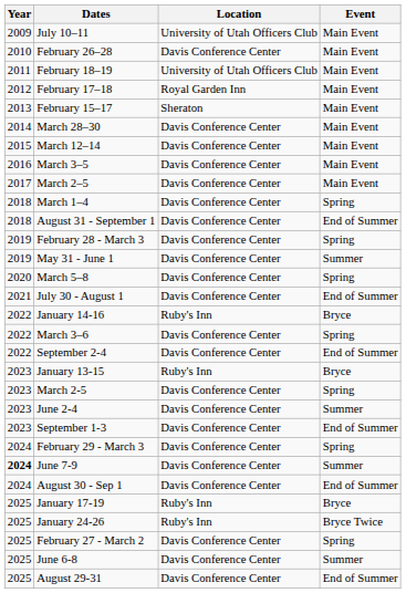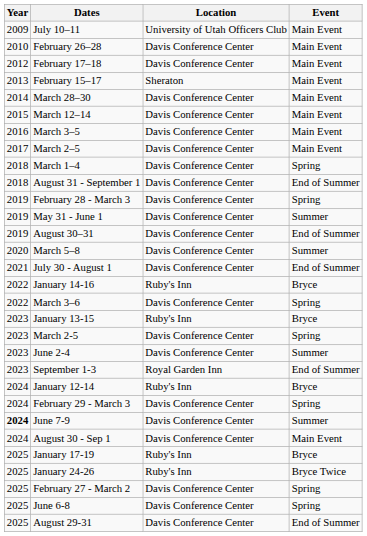- row: 2011 | February 18–19 | University of Utah Officers Club | Main Event
February 17–18 | Location: Royal Garden Inn -> Davis Conference Center
+ row: 2019 | August 30–31 | Davis Conference Center | End of Summer
March 5–8 | Event: Spring -> Summer
- row: 2022 | September 2-4 | Davis Conference Center | End of Summer
September 1-3 | Location: Davis Conference Center -> Royal Garden Inn
+ row: 2024 | January 12-14 | Ruby's Inn | Bryce
August 30 - Sep 1 | Event: End of Summer -> Main Event
June 6-8 | Event: Summer -> Spring
